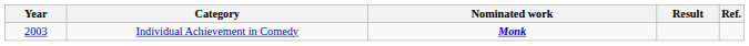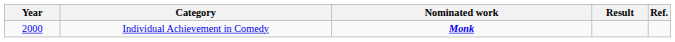Individual Achievement in Comedy | Year: 2003 -> 2000
